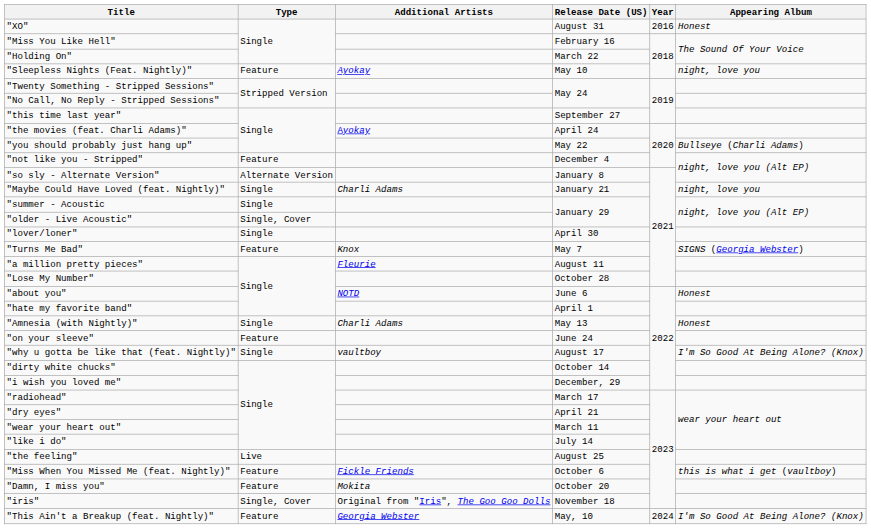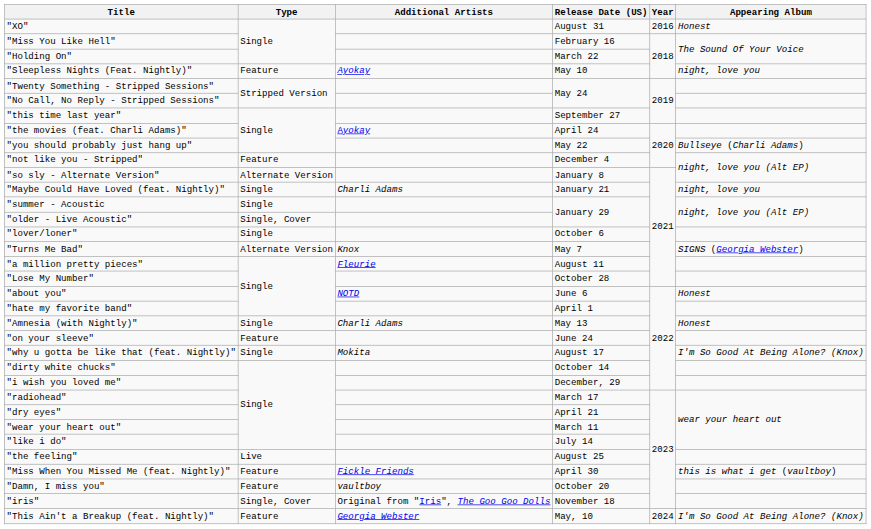"lover/loner" | Release Date (US): April 30 -> October 6
"Turns Me Bad" | Type: Feature -> Alternate Version
"why u gotta be like that (feat. Nightly)" | Additional Artists: vaultboy -> Mokita
"Miss When You Missed Me (feat. Nightly)" | Release Date (US): October 6 -> April 30
"Damn, I miss you" | Additional Artists: Mokita -> vaultboy
